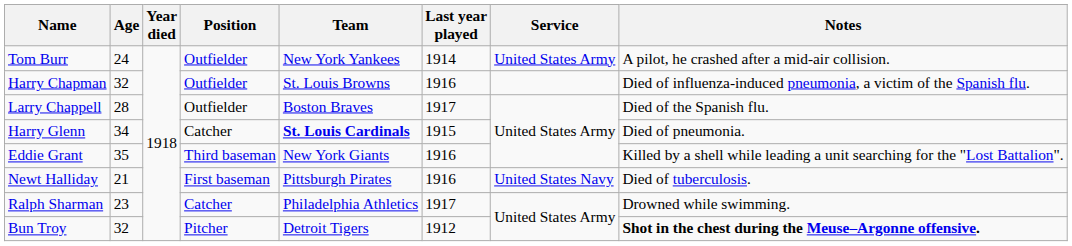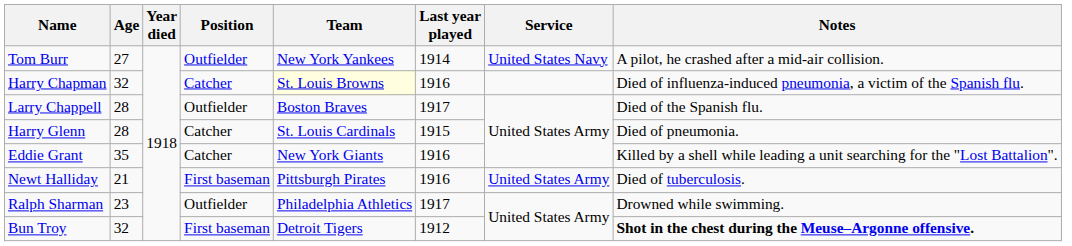Tom Burr | Age: 24 -> 27
Tom Burr | Service: United States Army -> United States Navy
Harry Chapman | Position: Outfielder -> Catcher
Harry Chapman | Team: no background -> lightyellow background
Harry Glenn | Age: 34 -> 28
Harry Glenn | Team: bold -> normal
Eddie Grant | Position: Third baseman -> Catcher
Newt Halliday | Service: United States Navy -> United States Army
Ralph Sharman | Position: Catcher -> Outfielder
Bun Troy | Position: Pitcher -> First baseman
